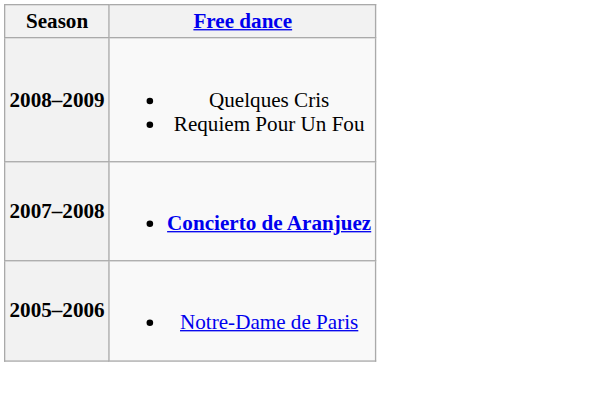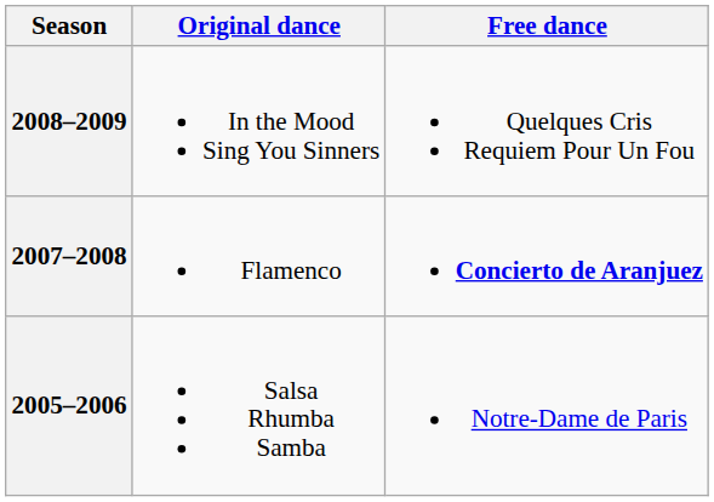+ column: Original dance | In the Mood Sing You Sinners | Flamenco | Salsa Rhumba Samba
